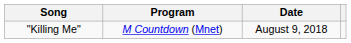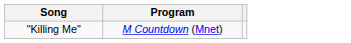- column: Date | August 9, 2018
